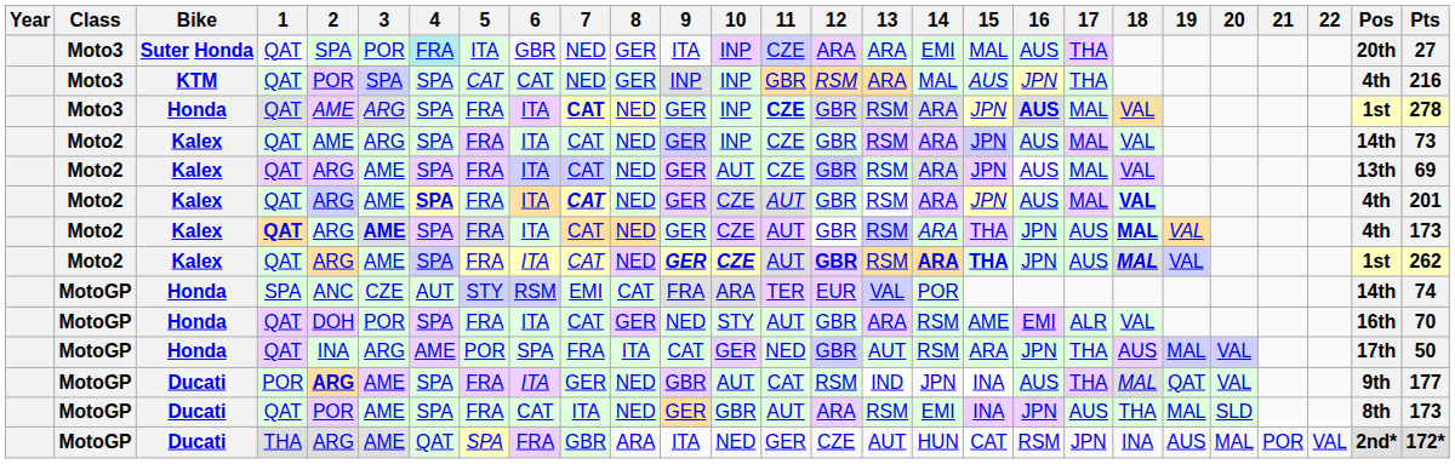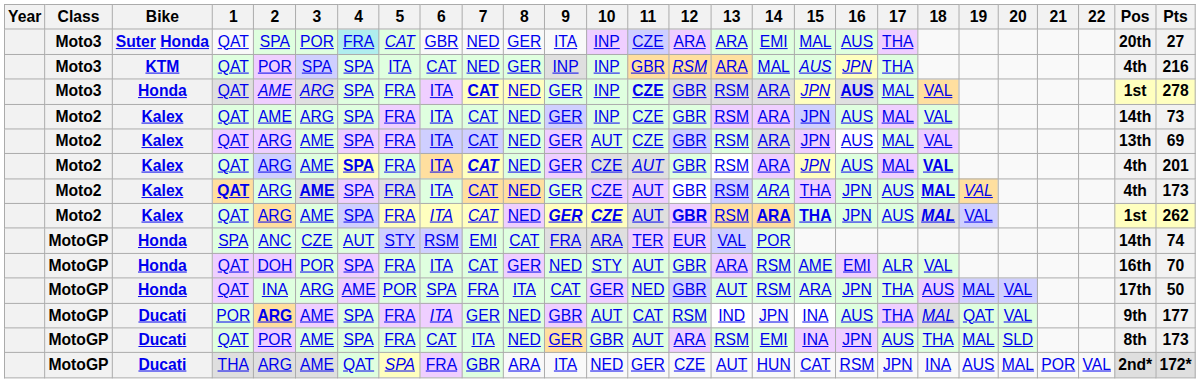Suter Honda | 5: ITA -> CAT
KTM | 5: CAT -> ITA
